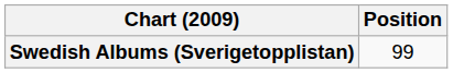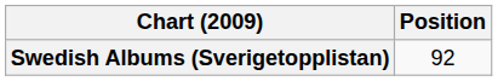Swedish Albums (Sverigetopplistan) | Position: 99 -> 92
